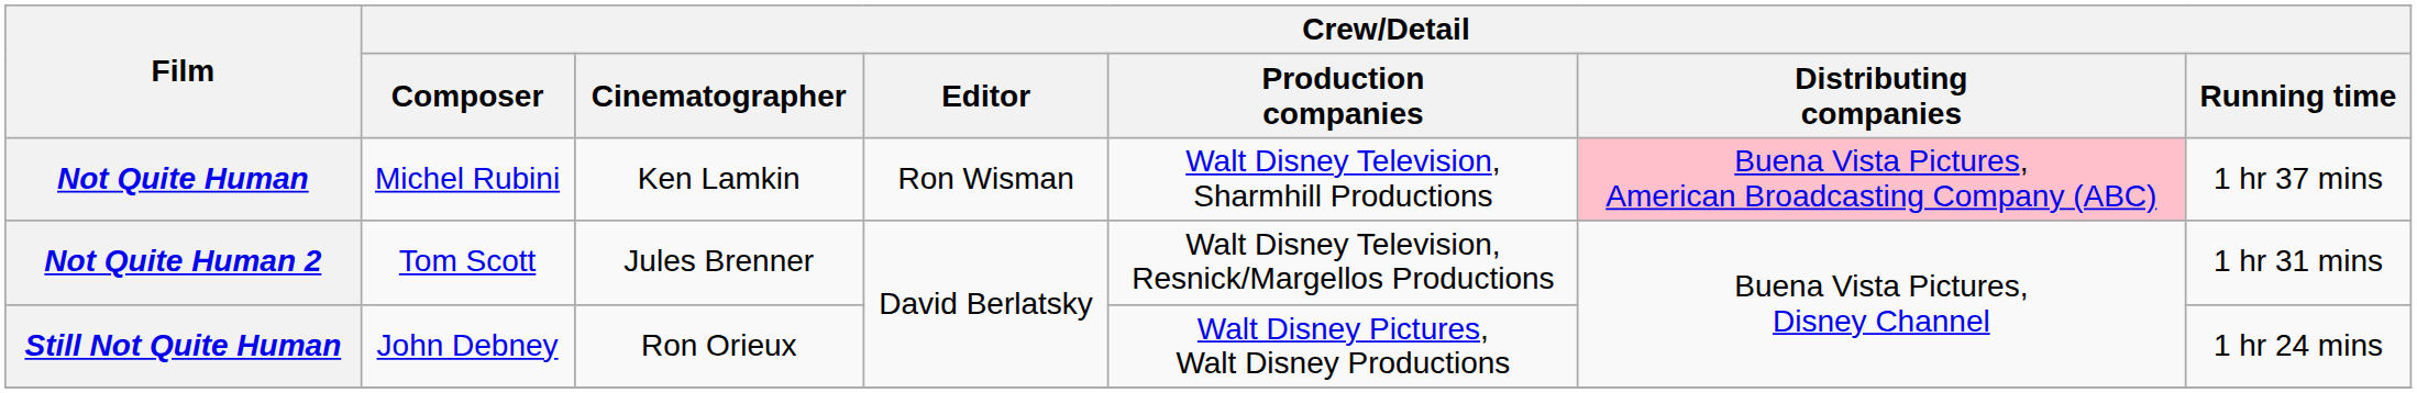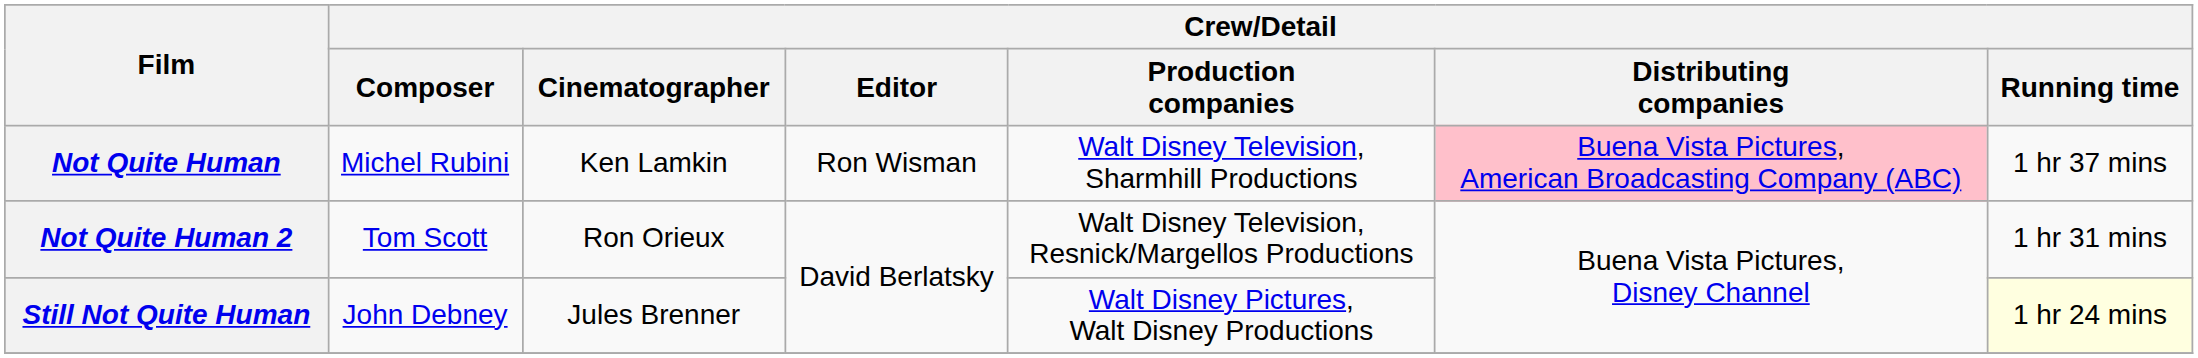Not Quite Human 2 | Crew/Detail / Cinematographer: Jules Brenner -> Ron Orieux
Still Not Quite Human | Crew/Detail / Cinematographer: Ron Orieux -> Jules Brenner
Still Not Quite Human | Crew/Detail / Running time: no background -> lightyellow background
